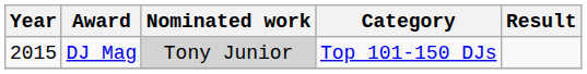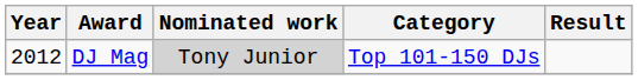DJ Mag | Year: 2015 -> 2012
